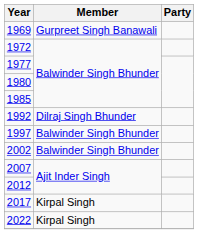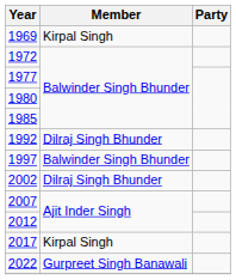1969 | Member: Gurpreet Singh Banawali -> Kirpal Singh
2002 | Member: Balwinder Singh Bhunder -> Dilraj Singh Bhunder
2022 | Member: Kirpal Singh -> Gurpreet Singh Banawali
